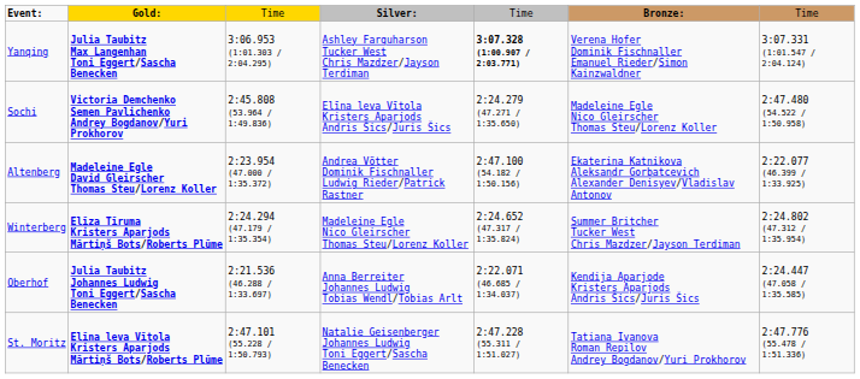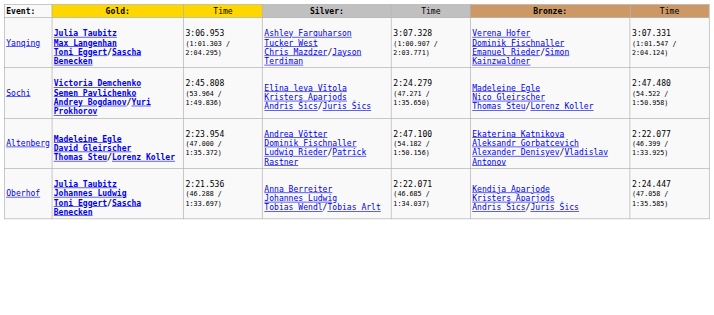Yanqing | column 5: bold -> normal
- row: Winterberg | Elīza Tīruma Kristers Aparjods Mārtiņš Bots/Roberts Plūme | 2:24.294 (47.179 / 1:35.354) | Madeleine Egle Nico Gleirscher Thomas Steu/Lorenz Koller | 2:24.652 (47.317 / 1:35.824) | Summer Britcher Tucker West Chris Mazdzer/Jayson Terdiman | 2:24.802 (47.312 / 1:35.954)
- row: St. Moritz | Elīna leva Vītola Kristers Aparjods Mārtiņš Bots/Roberts Plūme | 2:47.101 (55.228 / 1:50.793) | Natalie Geisenberger Johannes Ludwig Toni Eggert/Sascha Benecken | 2:47.228 (55.311 / 1:51.027) | Tatiana Ivanova Roman Repilov Andrey Bogdanov/Yuri Prokhorov | 2:47.776 (55.478 / 1:51.336)
